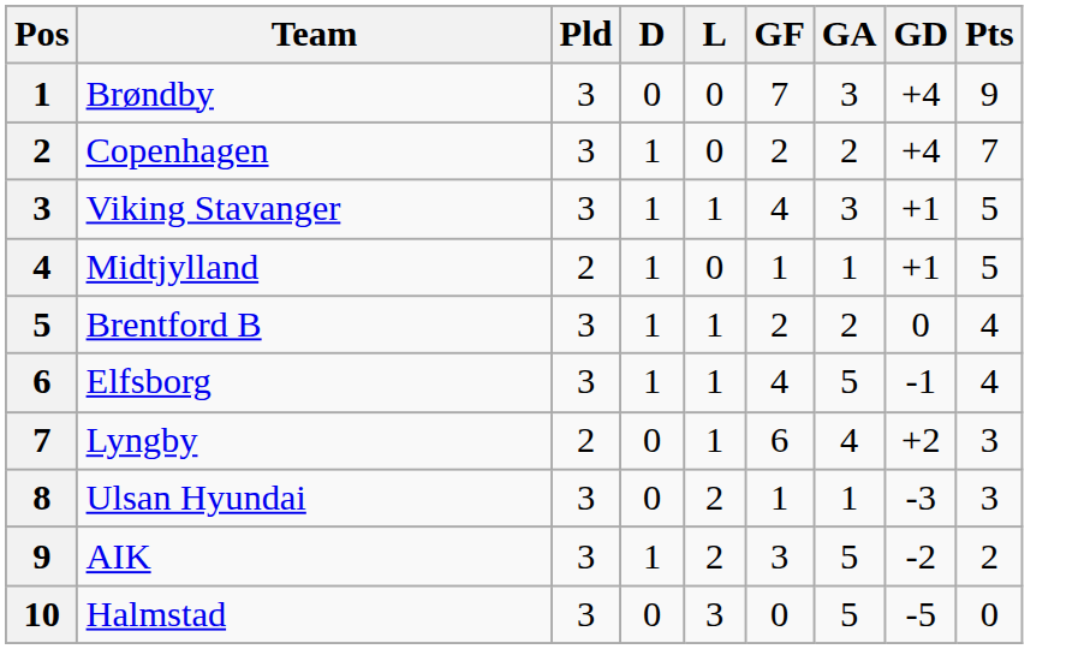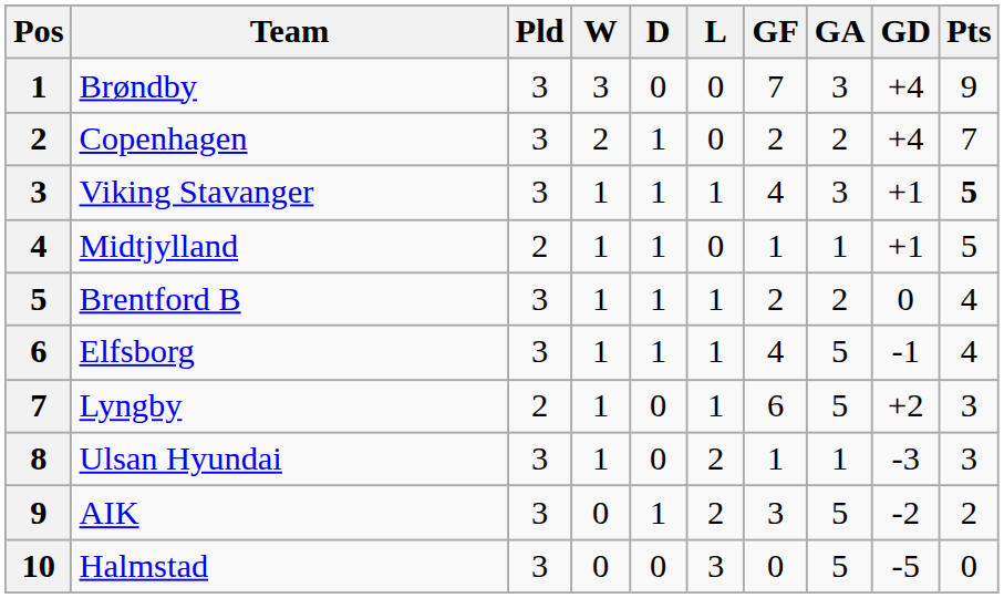+ column: W | 3 | 2 | 1 | 1 | 1 | 1 | 1 | 1 | 0 | 0
Viking Stavanger | Pts: normal -> bold
Lyngby | GA: 4 -> 5
